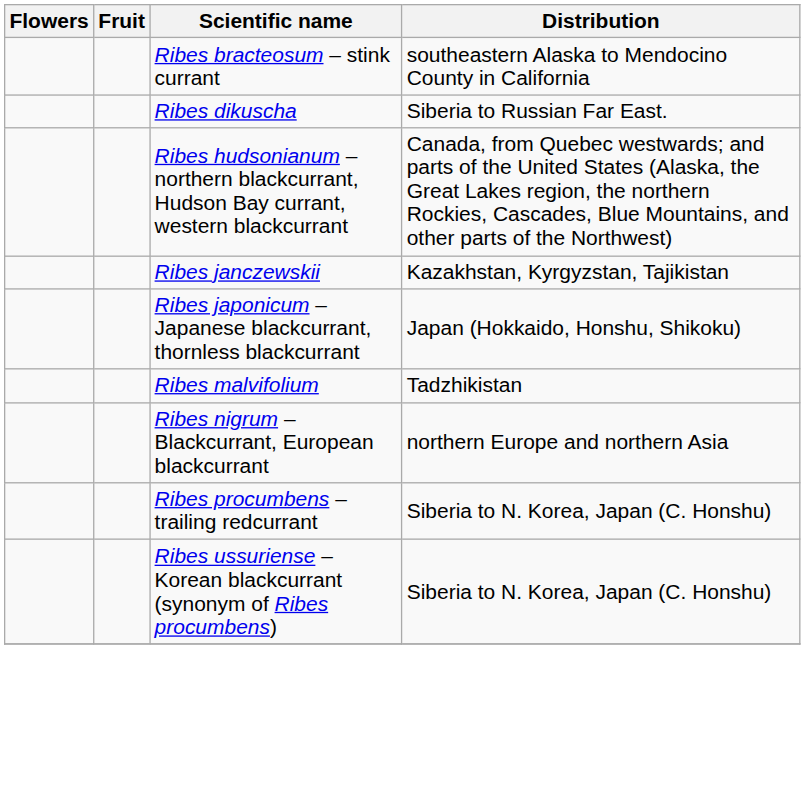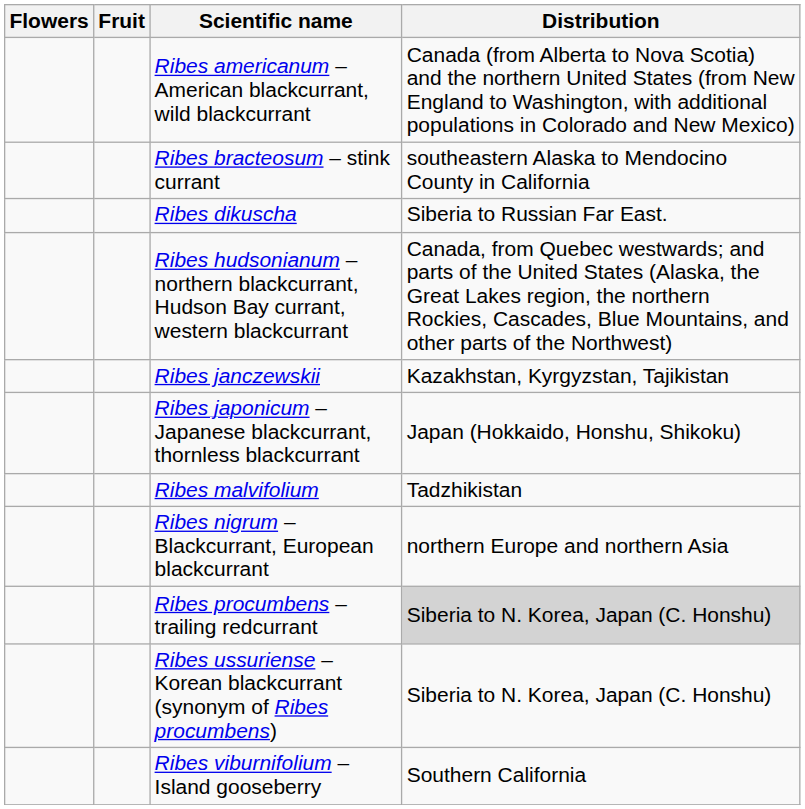+ row: Ribes americanum – American blackcurrant, wild blackcurrant | Canada (from Alberta to Nova Scotia) and the northern United States (from New England to Washington, with additional populations in Colorado and New Mexico)
Ribes procumbens – trailing redcurrant | Distribution: no background -> lightgrey background
+ row: Ribes viburnifolium – Island gooseberry | Southern California
